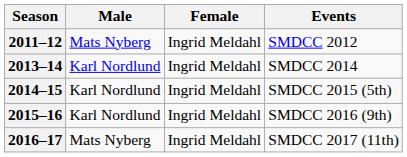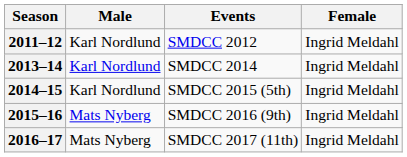columns swapped: Female <-> Events
2011–12 | Male: Mats Nyberg -> Karl Nordlund
2015–16 | Male: Karl Nordlund -> Mats Nyberg
